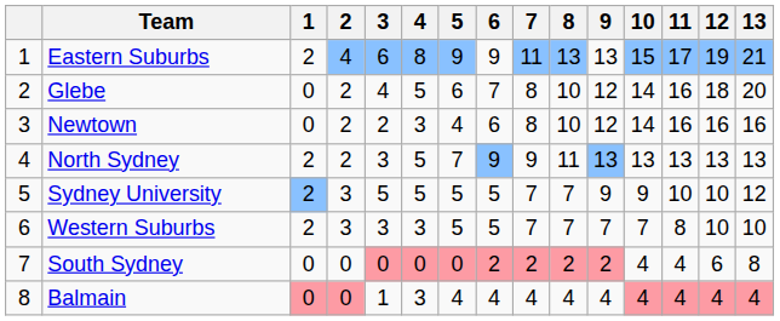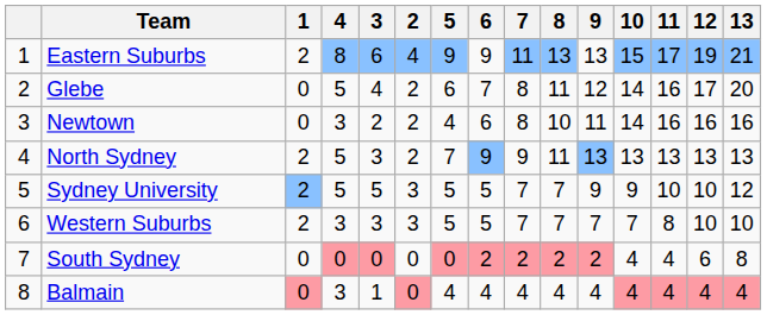columns swapped: 2 <-> 4
Glebe | 8: 10 -> 11
Glebe | 12: 18 -> 17
Newtown | 9: 12 -> 11
